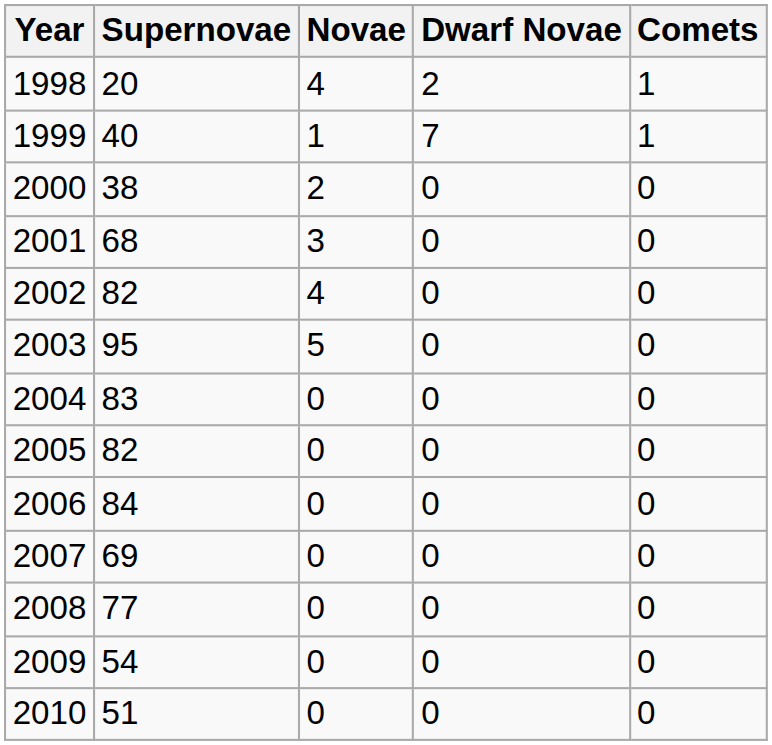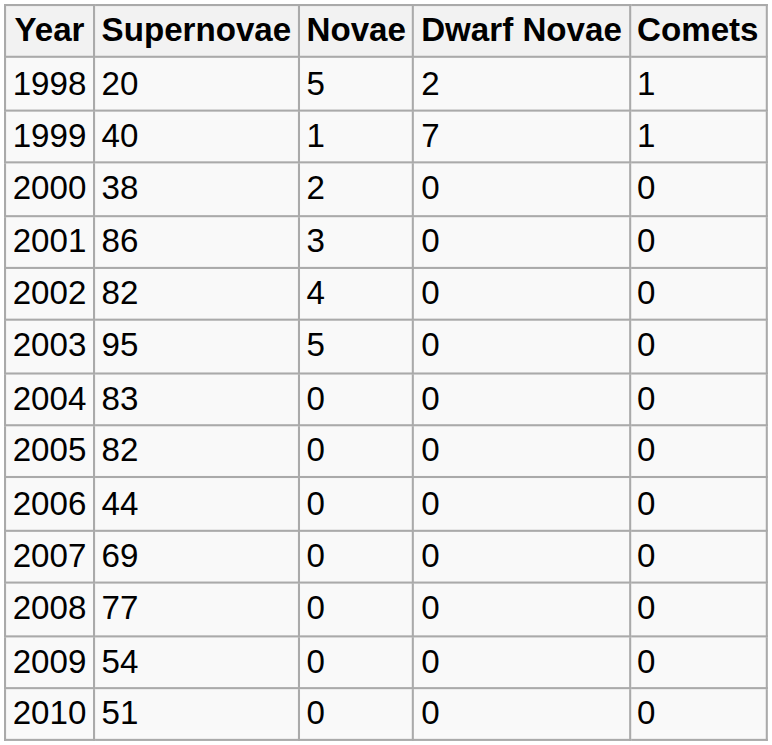1998 | Novae: 4 -> 5
2001 | Supernovae: 68 -> 86
2006 | Supernovae: 84 -> 44
